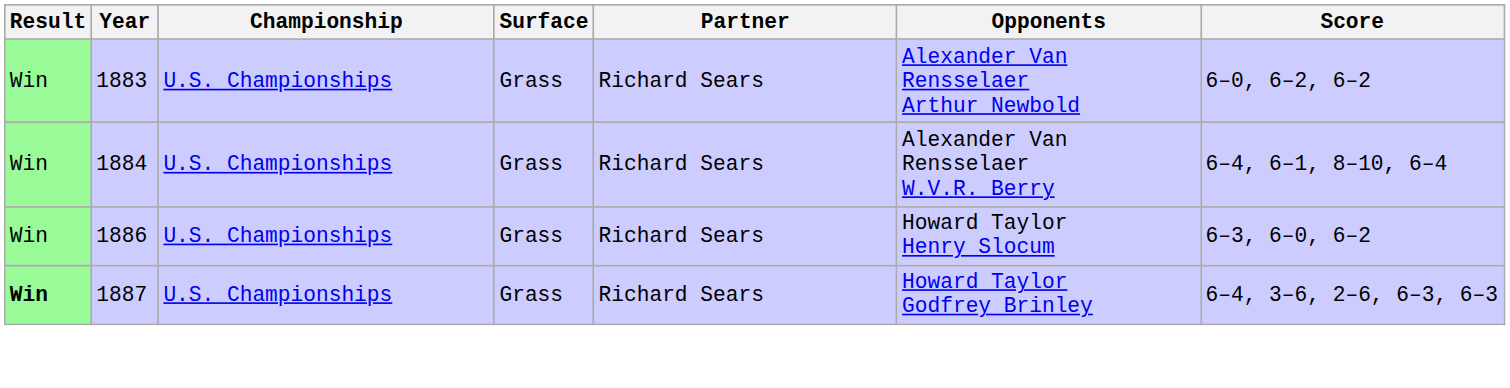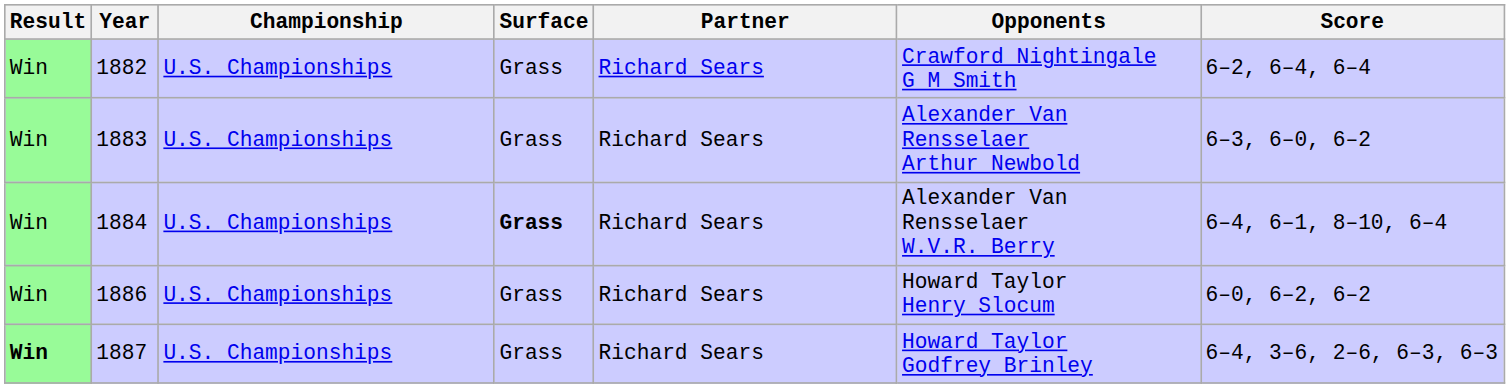+ row: Win | 1882 | U.S. Championships | Grass | Richard Sears | Crawford Nightingale G M Smith | 6–2, 6–4, 6–4
1883 | Score: 6–0, 6–2, 6–2 -> 6–3, 6–0, 6–2
1884 | Surface: normal -> bold
1886 | Score: 6–3, 6–0, 6–2 -> 6–0, 6–2, 6–2
